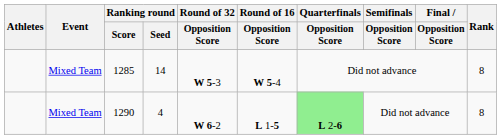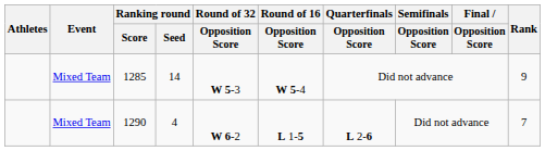1285 | Rank: 8 -> 9
1290 | Quarterfinals / Opposition Score: lightgreen background -> no background
1290 | Rank: 8 -> 7
